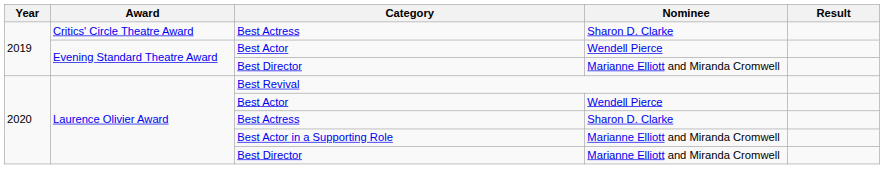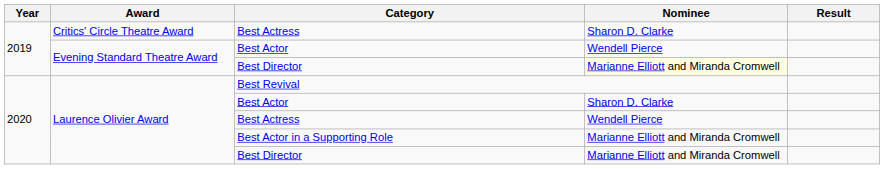Evening Standard Theatre Award / Best Director | Nominee: no background -> lightyellow background
Laurence Olivier Award / Best Actor | Nominee: Wendell Pierce -> Sharon D. Clarke
Laurence Olivier Award / Best Actress | Nominee: Sharon D. Clarke -> Wendell Pierce
